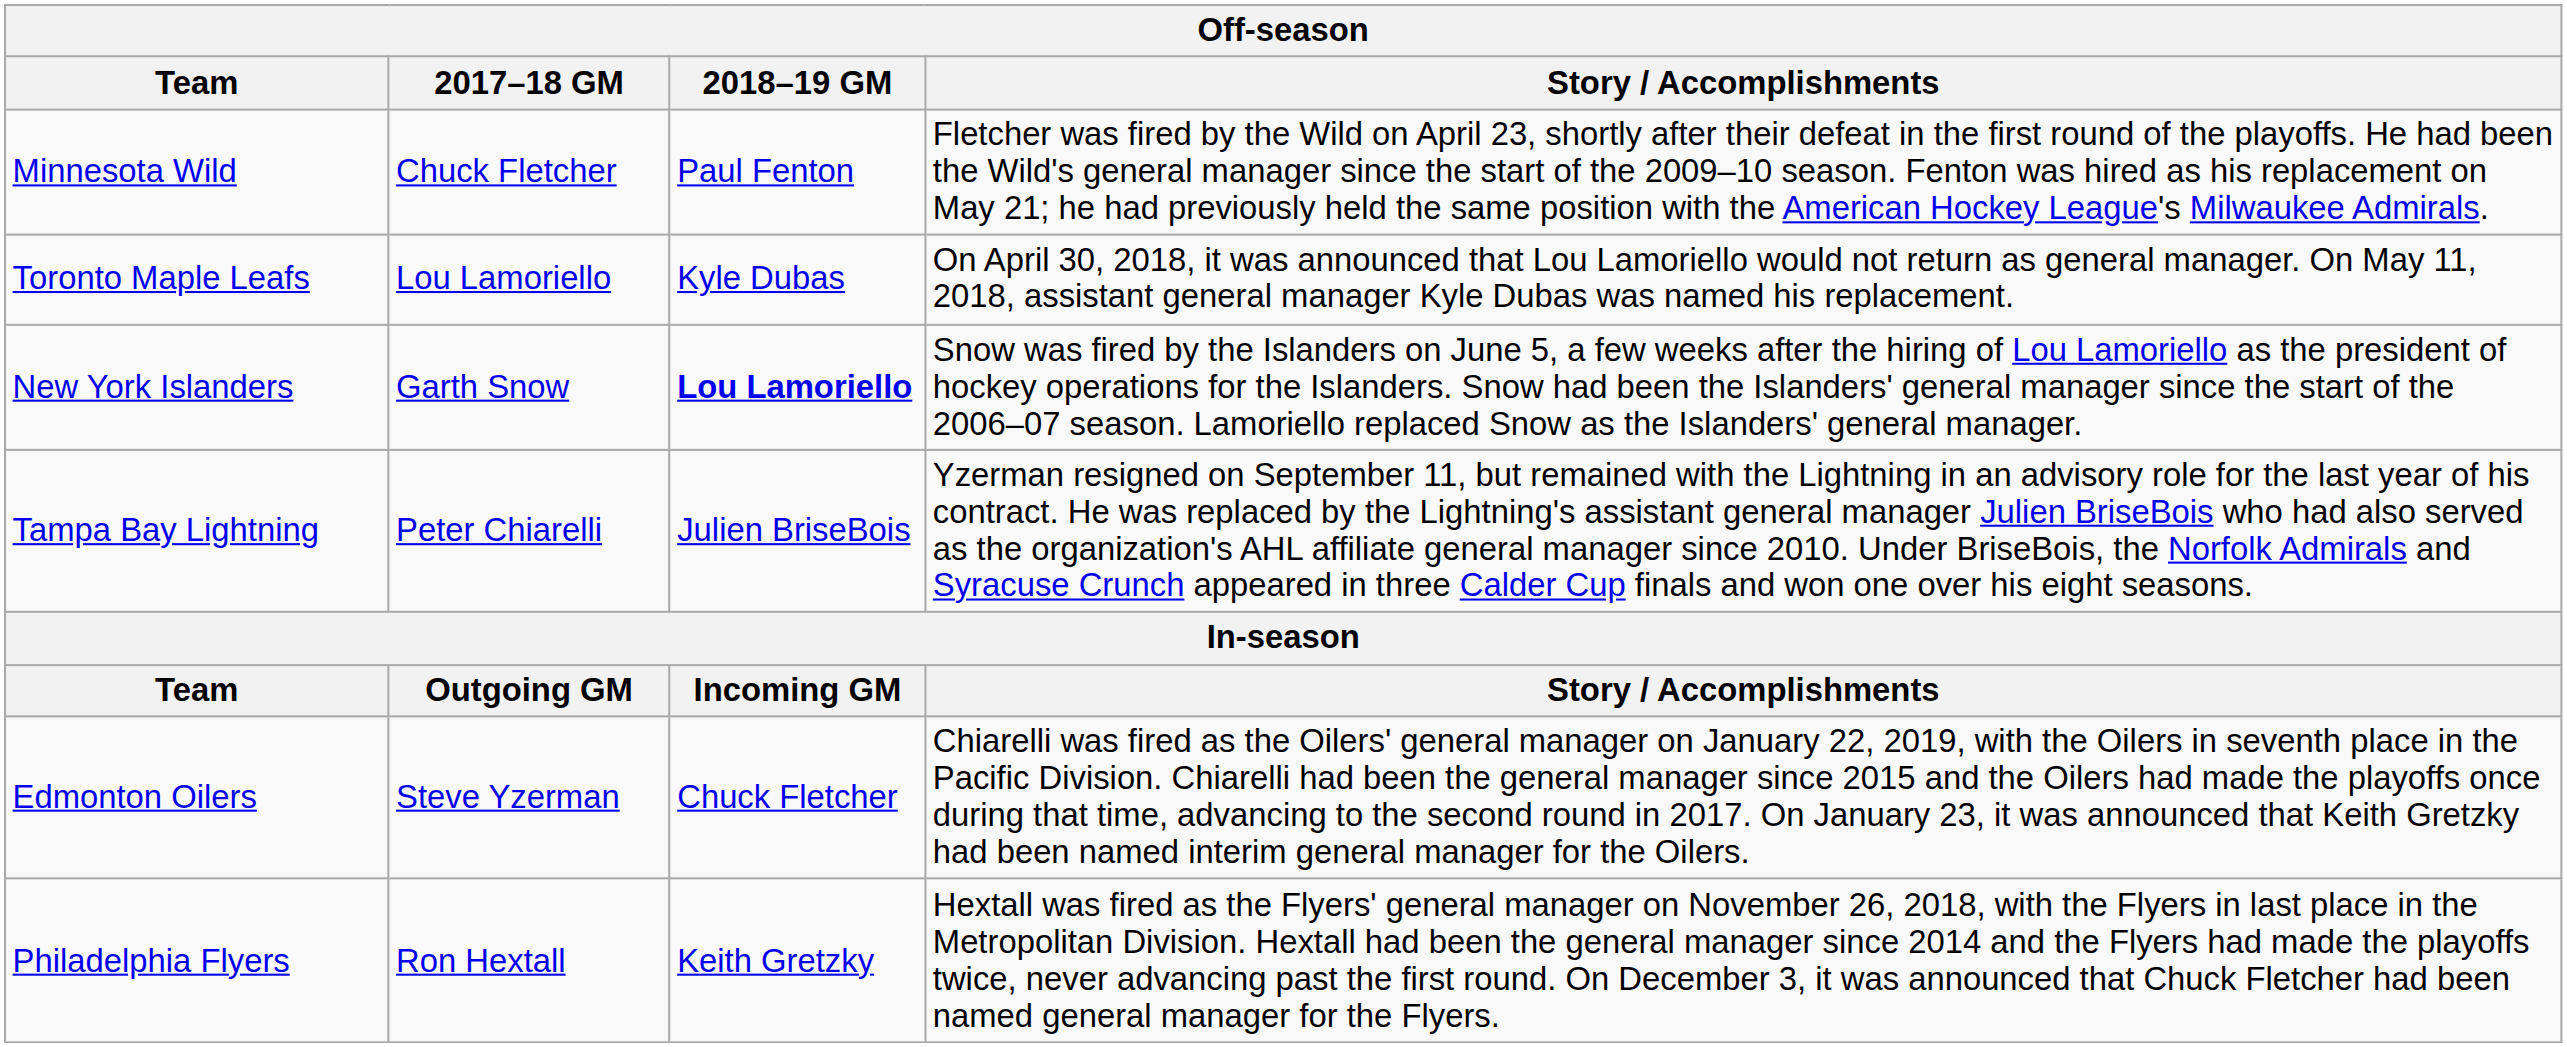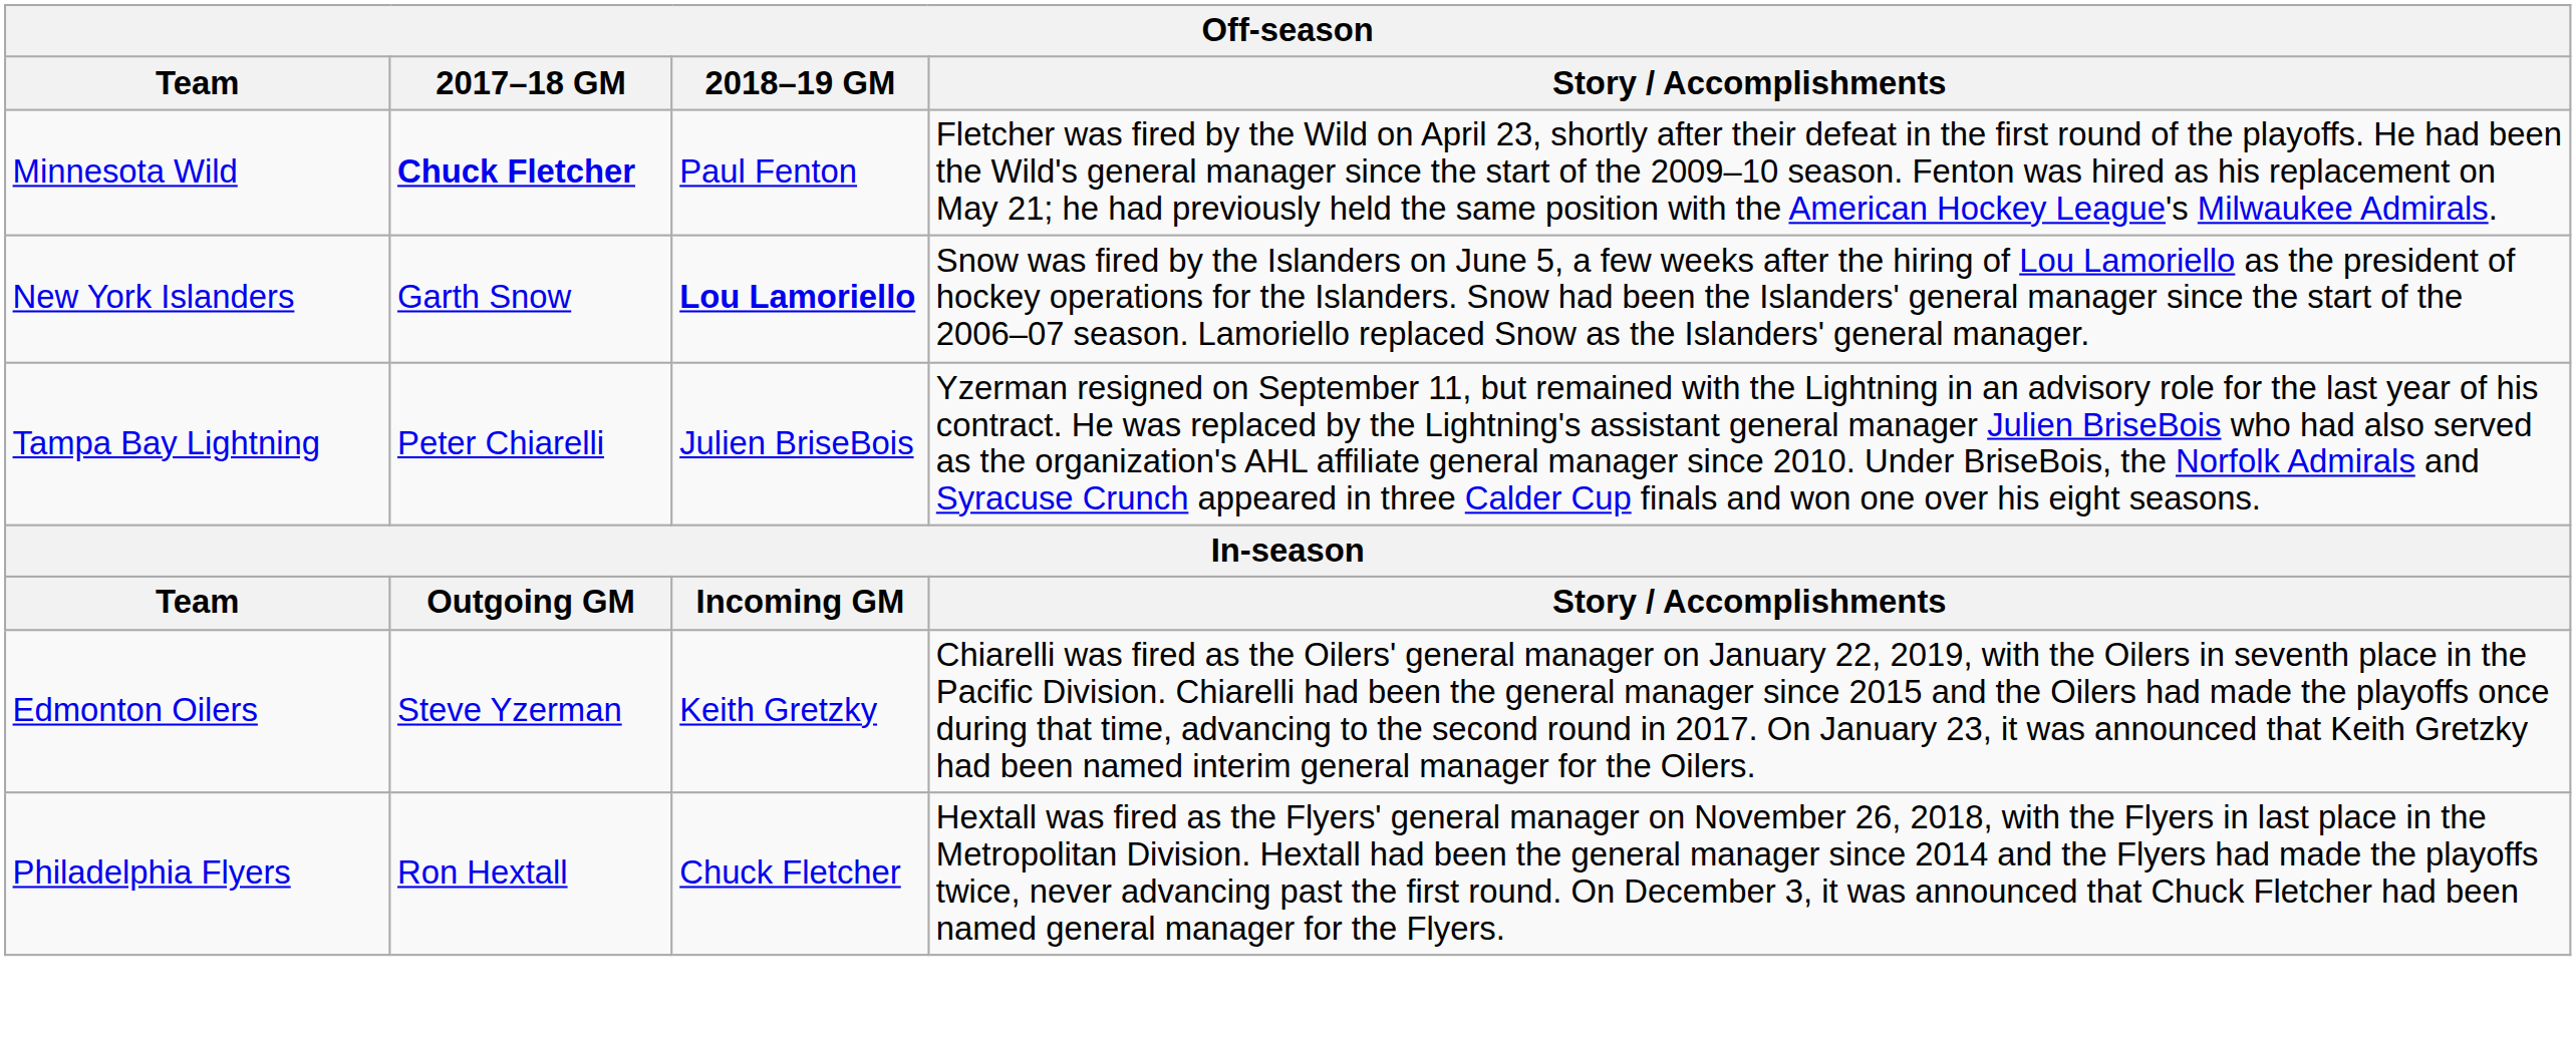Minnesota Wild | 2017–18 GM: normal -> bold
- row: Toronto Maple Leafs | Lou Lamoriello | Kyle Dubas | On April 30, 2018, it was announced that Lou Lamoriello would not return as general manager. On May 11, 2018, assistant general manager Kyle Dubas was named his replacement.
Edmonton Oilers | 2018–19 GM: Chuck Fletcher -> Keith Gretzky
Philadelphia Flyers | 2018–19 GM: Keith Gretzky -> Chuck Fletcher
